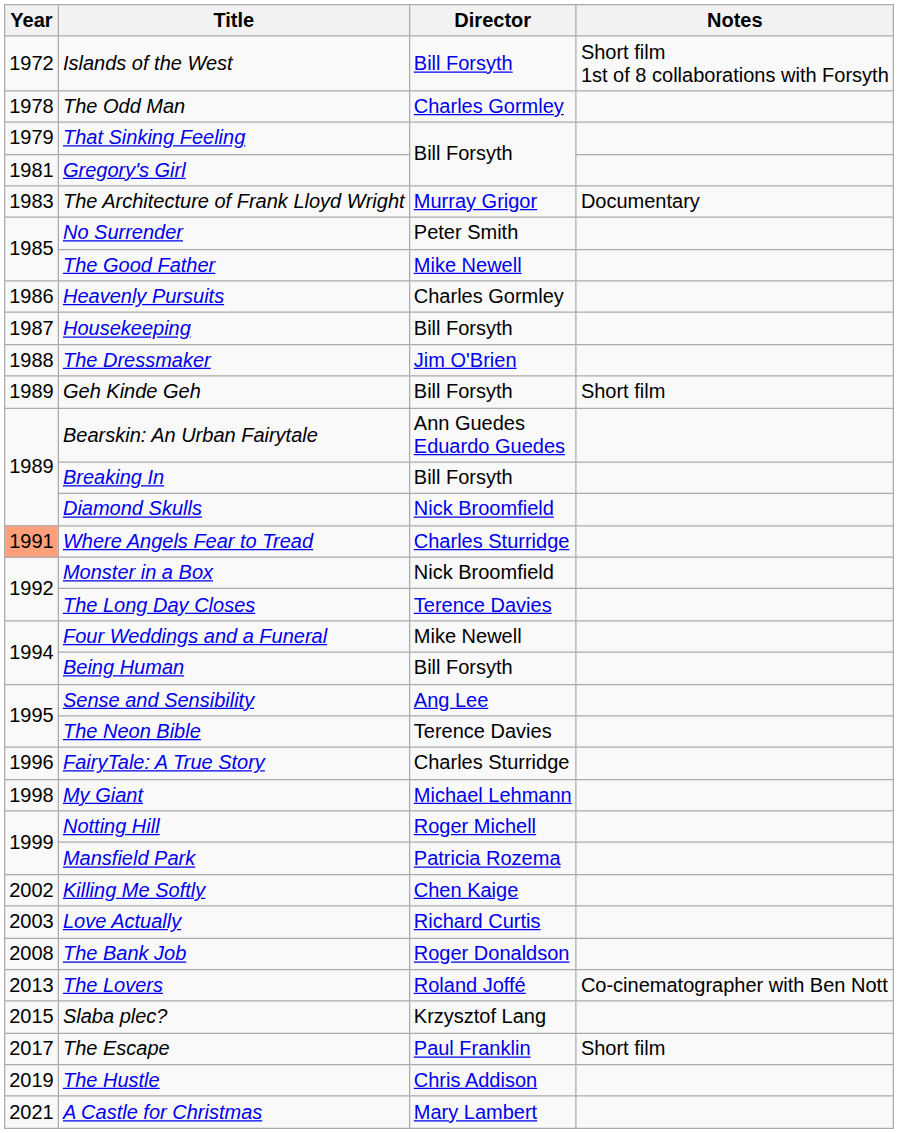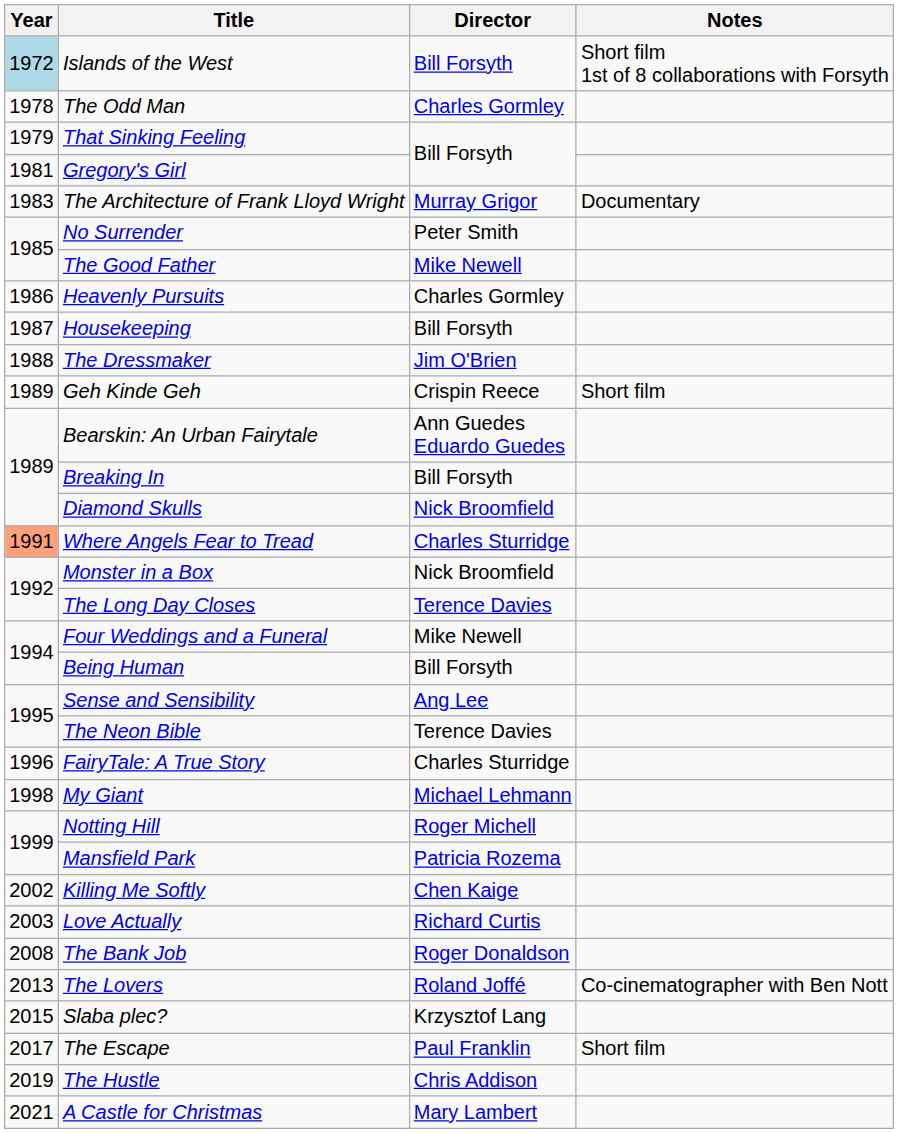Islands of the West | Year: no background -> lightblue background
Geh Kinde Geh | Director: Bill Forsyth -> Crispin Reece
